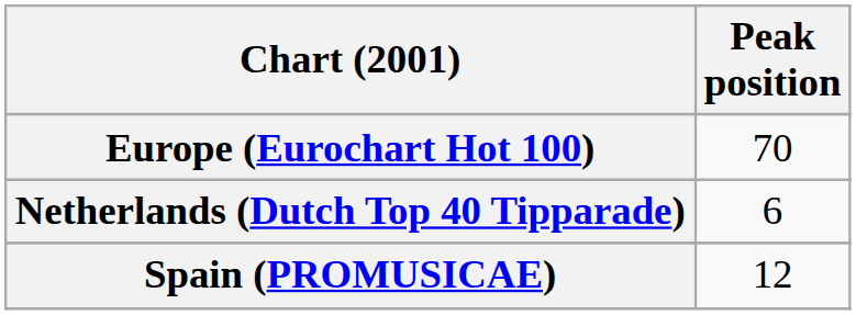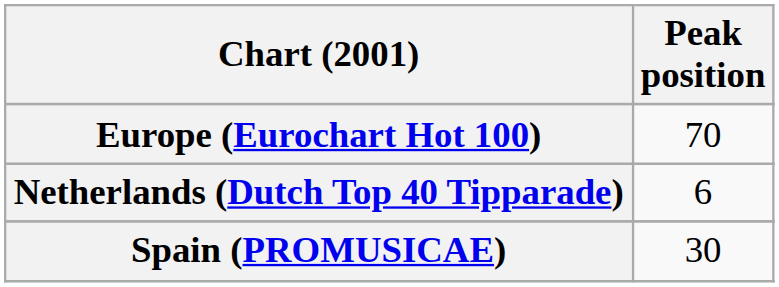Spain (PROMUSICAE) | Peak position: 12 -> 30
